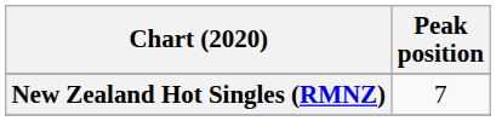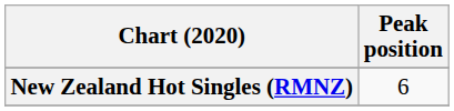New Zealand Hot Singles (RMNZ) | Peak position: 7 -> 6
